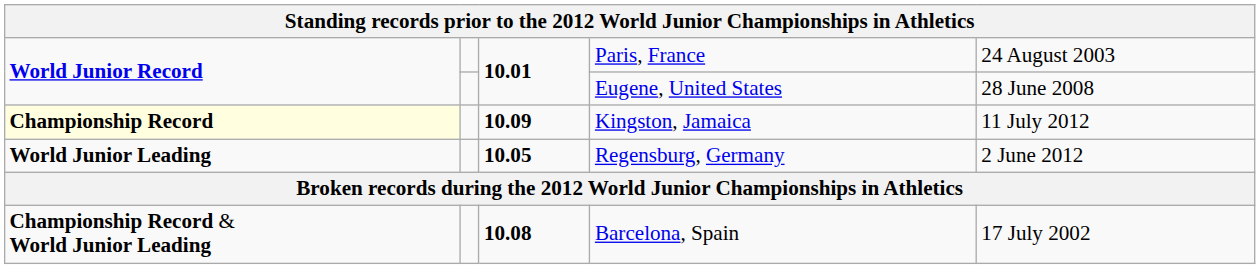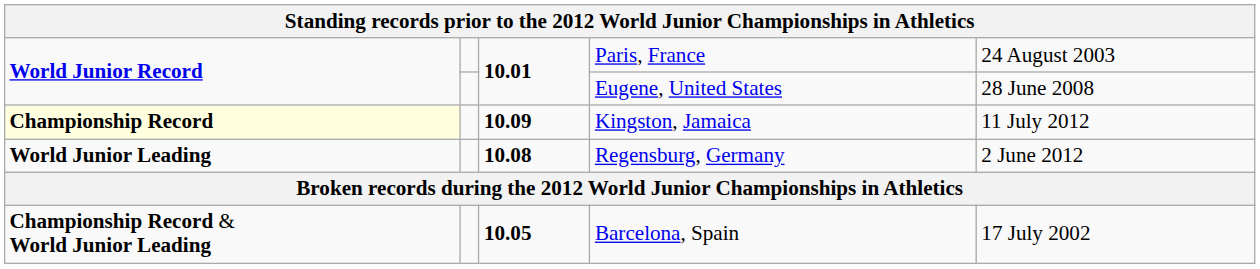Regensburg, Germany | column 3: 10.05 -> 10.08
Barcelona, Spain | column 3: 10.08 -> 10.05
